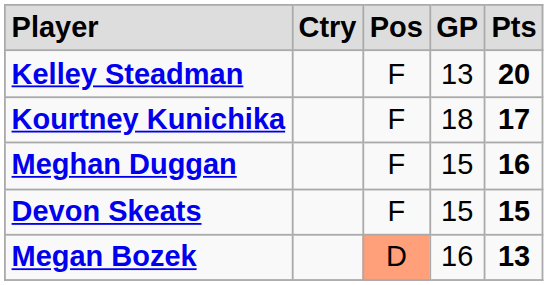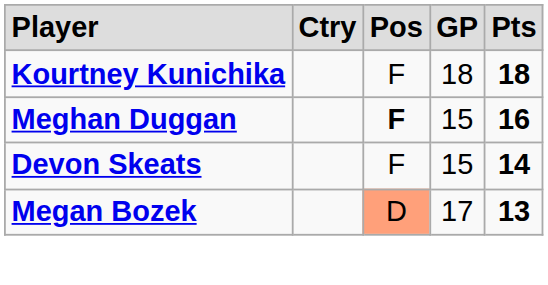- row: Kelley Steadman | F | 13 | 20
Kourtney Kunichika | column 5: 17 -> 18
Meghan Duggan | column 3: normal -> bold
Devon Skeats | column 5: 15 -> 14
Megan Bozek | column 4: 16 -> 17
